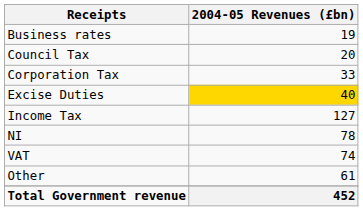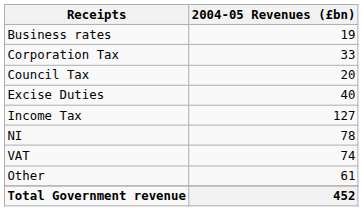rows swapped: Corporation Tax <-> Council Tax
Excise Duties | 2004-05 Revenues (£bn): gold background -> no background
